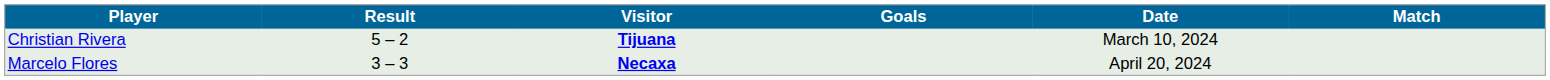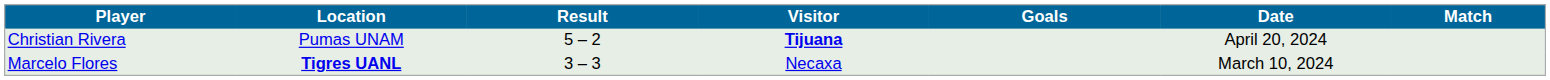+ column: Location | Pumas UNAM | Tigres UANL
Christian Rivera | Date: March 10, 2024 -> April 20, 2024
Marcelo Flores | Visitor: bold -> normal
Marcelo Flores | Date: April 20, 2024 -> March 10, 2024
